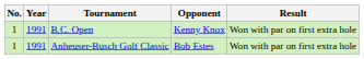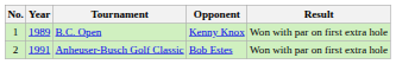B.C. Open | Year: 1991 -> 1989
Anheuser-Busch Golf Classic | No.: 1 -> 2
